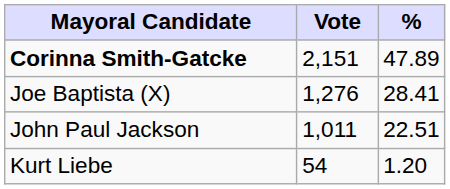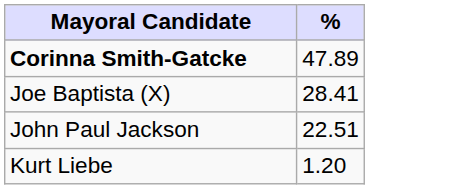- column: Vote | 2,151 | 1,276 | 1,011 | 54
